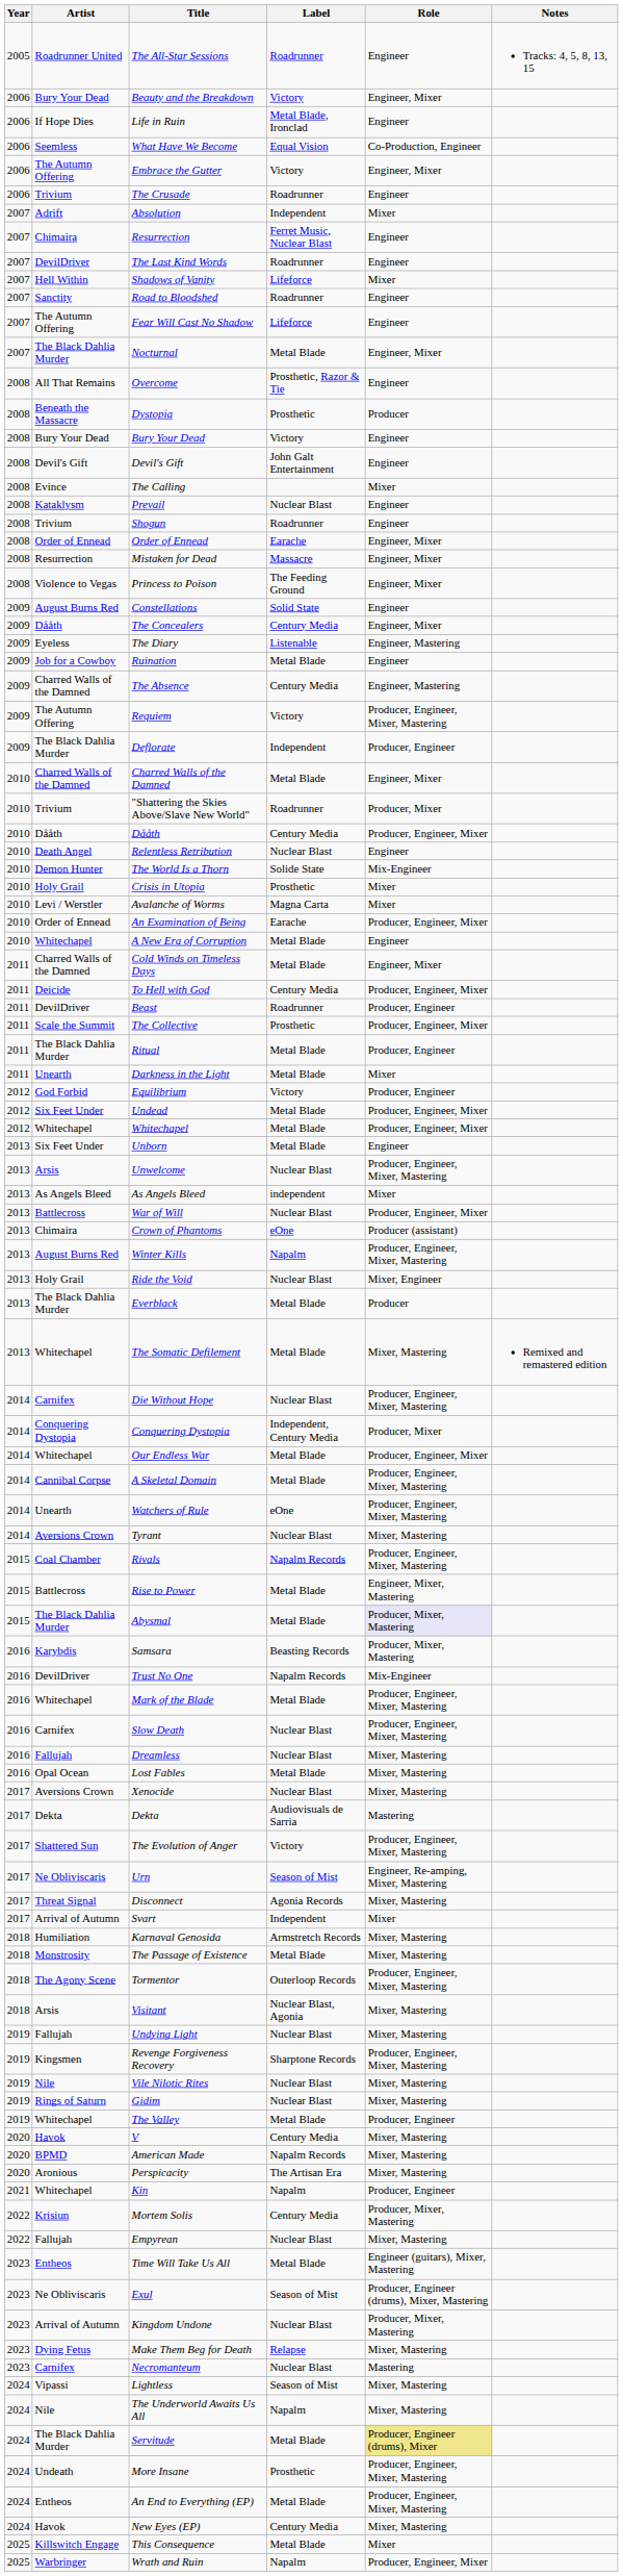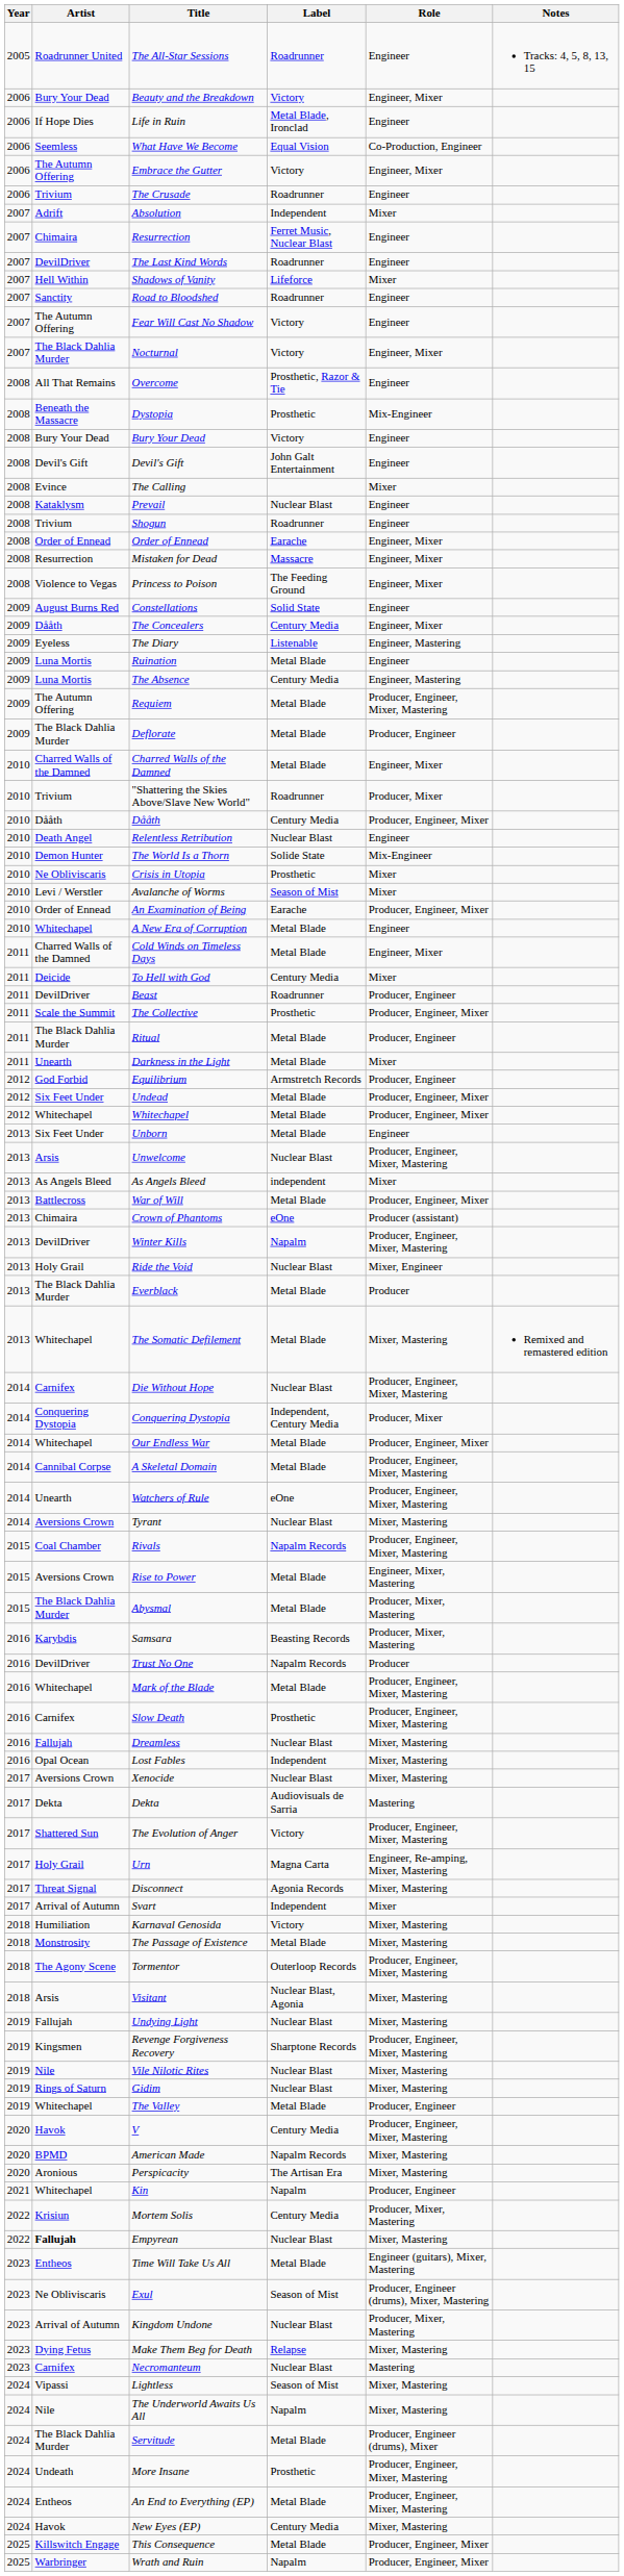Fear Will Cast No Shadow | Label: Lifeforce -> Victory
Nocturnal | Label: Metal Blade -> Victory
Dystopia | Role: Producer -> Mix-Engineer
Ruination | Artist: Job for a Cowboy -> Luna Mortis
The Absence | Artist: Charred Walls of the Damned -> Luna Mortis
Requiem | Label: Victory -> Metal Blade
Deflorate | Label: Independent -> Metal Blade
Crisis in Utopia | Artist: Holy Grail -> Ne Obliviscaris
Avalanche of Worms | Label: Magna Carta -> Season of Mist
To Hell with God | Role: Producer, Engineer, Mixer -> Mixer
Equilibrium | Label: Victory -> Armstretch Records
War of Will | Label: Nuclear Blast -> Metal Blade
Winter Kills | Artist: August Burns Red -> DevilDriver
Rise to Power | Artist: Battlecross -> Aversions Crown
Abysmal | Role: lavender background -> no background
Trust No One | Role: Mix-Engineer -> Producer
Slow Death | Label: Nuclear Blast -> Prosthetic
Lost Fables | Label: Metal Blade -> Independent
Urn | Artist: Ne Obliviscaris -> Holy Grail
Urn | Label: Season of Mist -> Magna Carta
Karnaval Genosida | Label: Armstretch Records -> Victory
V | Role: Mixer, Mastering -> Producer, Engineer, Mixer, Mastering
Empyrean | Artist: normal -> bold
Servitude | Role: khaki background -> no background
This Consequence | Role: Mixer -> Producer, Engineer, Mixer
